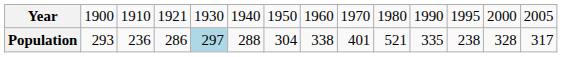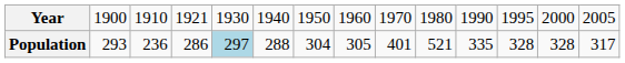Population | column 8: 338 -> 305
Population | column 12: 238 -> 328
